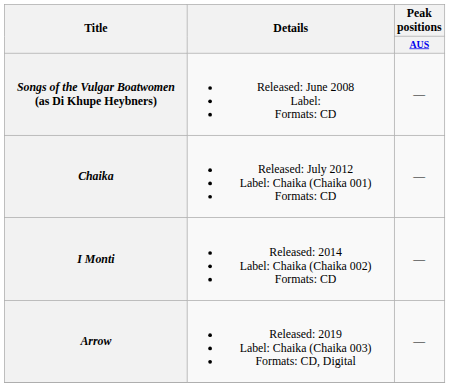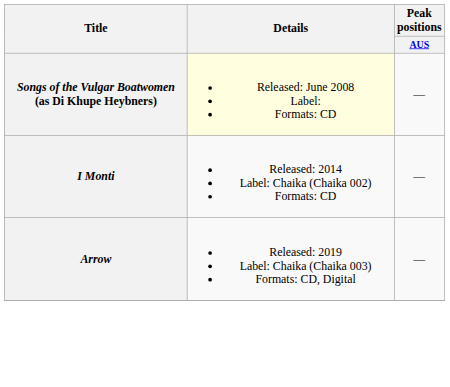Songs of the Vulgar Boatwomen (as Di Khupe Heybners) | Details: no background -> lightyellow background
- row: Chaika | Released: July 2012 Label: Chaika (Chaika 001) Formats: CD | —
